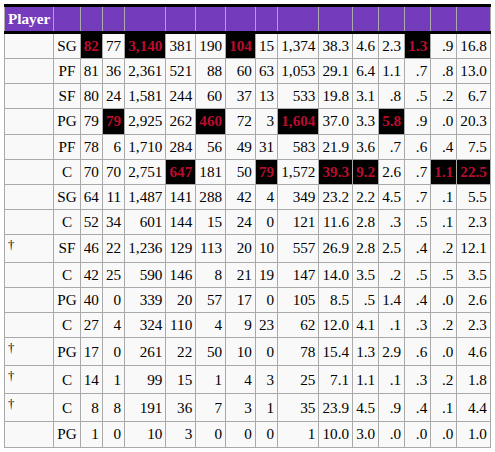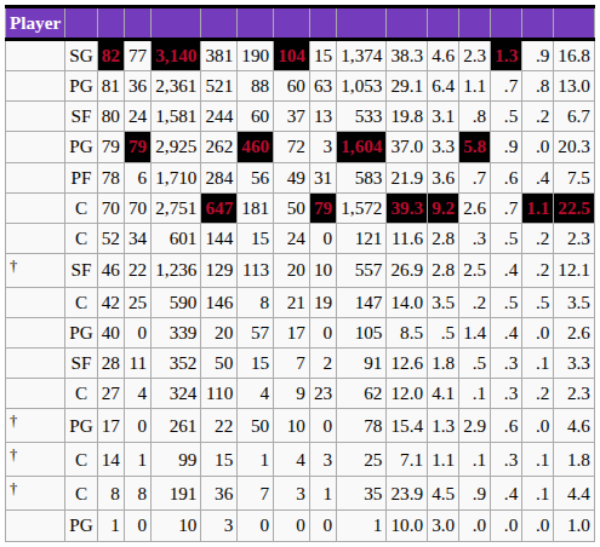81 | column 2: PF -> PG
- row: SG | 64 | 11 | 1,487 | 141 | 288 | 42 | 4 | 349 | 23.2 | 2.2 | 4.5 | .7 | .1 | 5.5
52 | column 15: .1 -> .2
+ row: SF | 28 | 11 | 352 | 50 | 15 | 7 | 2 | 91 | 12.6 | 1.8 | .5 | .3 | .1 | 3.3
14 | column 15: .2 -> .1
